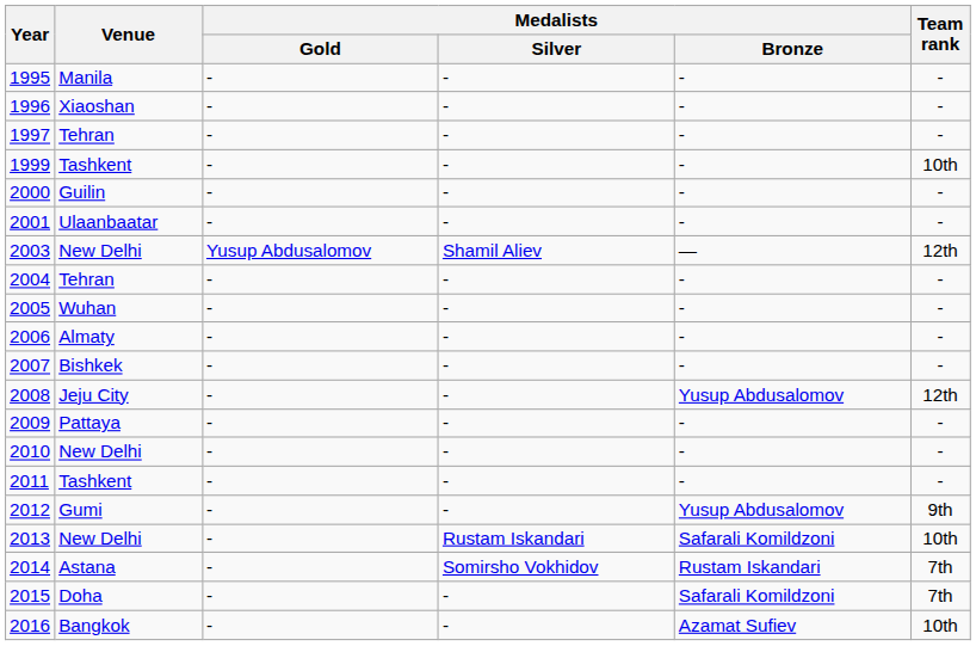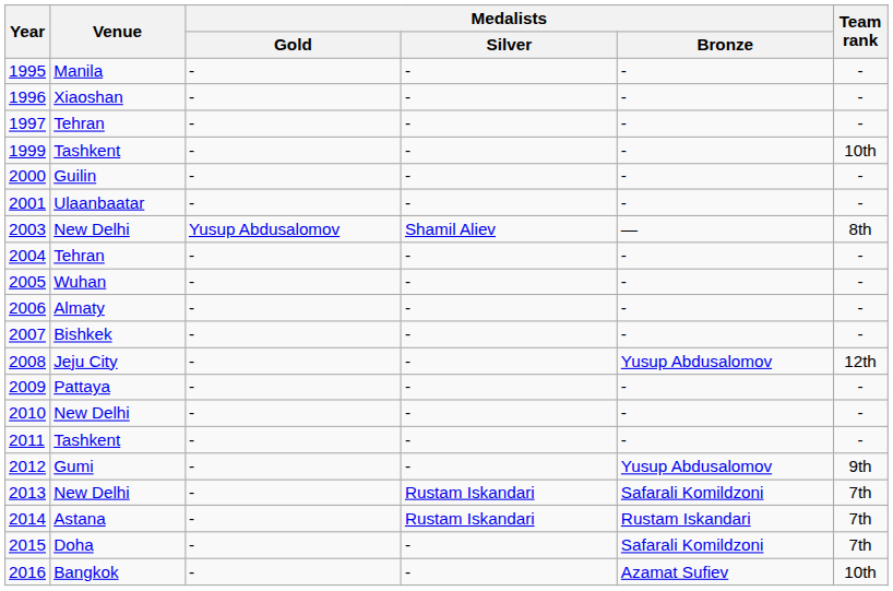2003 | Team rank: 12th -> 8th
2013 | Team rank: 10th -> 7th
2014 | Medalists / Silver: Somirsho Vokhidov -> Rustam Iskandari
